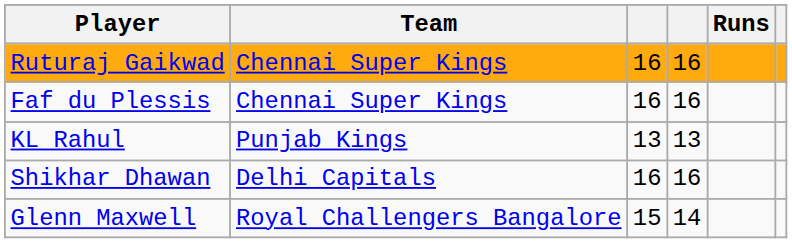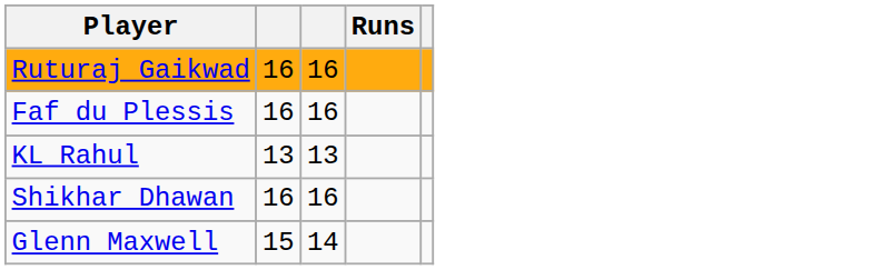- column: Team | Chennai Super Kings | Chennai Super Kings | Punjab Kings | Delhi Capitals | Royal Challengers Bangalore
